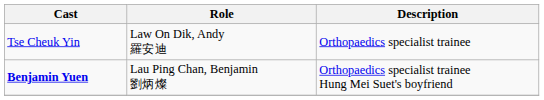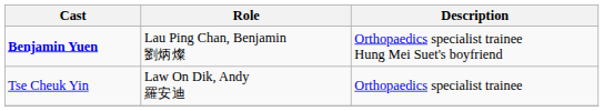rows swapped: Benjamin Yuen <-> Tse Cheuk Yin
